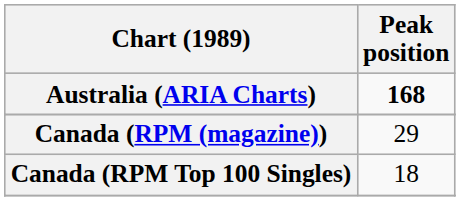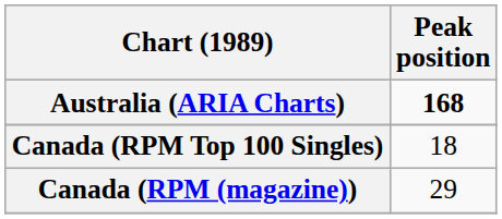rows swapped: Canada (RPM (magazine)) <-> Canada (RPM Top 100 Singles)
